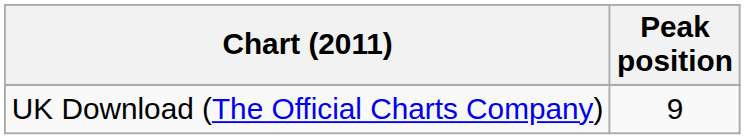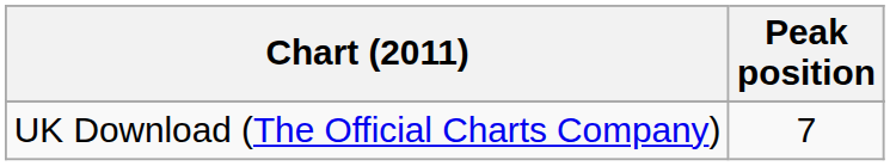UK Download (The Official Charts Company) | Peak position: 9 -> 7
